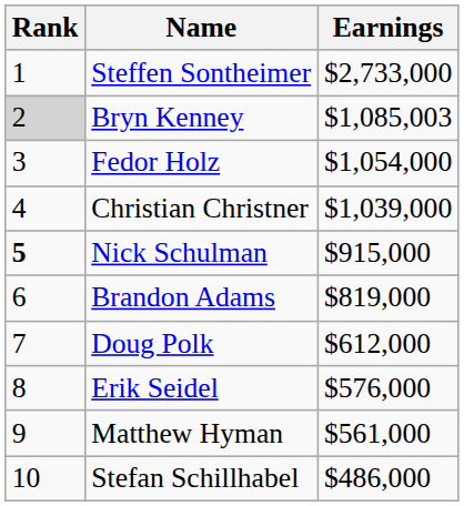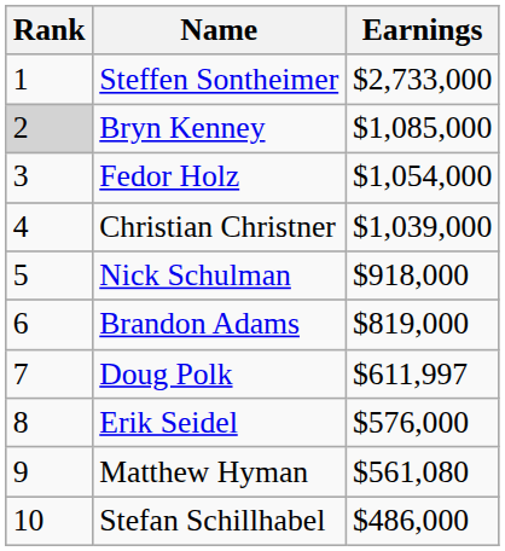Bryn Kenney | Earnings: $1,085,003 -> $1,085,000
Nick Schulman | Rank: bold -> normal
Nick Schulman | Earnings: $915,000 -> $918,000
Doug Polk | Earnings: $612,000 -> $611,997
Matthew Hyman | Earnings: $561,000 -> $561,080
